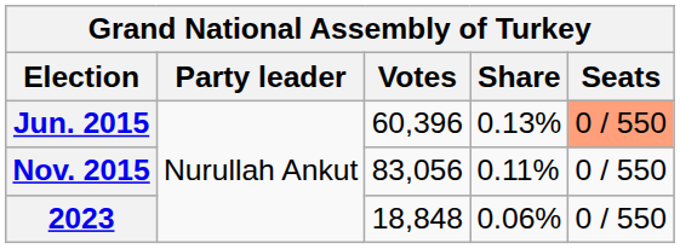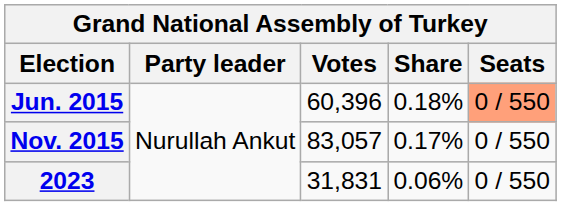Jun. 2015 | Share: 0.13% -> 0.18%
Nov. 2015 | Votes: 83,056 -> 83,057
Nov. 2015 | Share: 0.11% -> 0.17%
2023 | Votes: 18,848 -> 31,831
